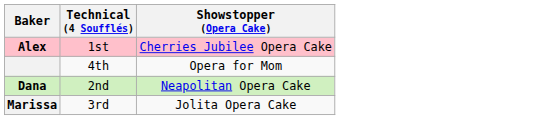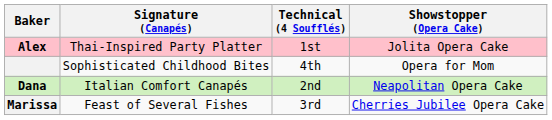+ column: Signature (Canapés) | Thai-Inspired Party Platter | Sophisticated Childhood Bites | Italian Comfort Canapés | Feast of Several Fishes
Alex | Showstopper (Opera Cake): Cherries Jubilee Opera Cake -> Jolita Opera Cake
Marissa | Showstopper (Opera Cake): Jolita Opera Cake -> Cherries Jubilee Opera Cake
